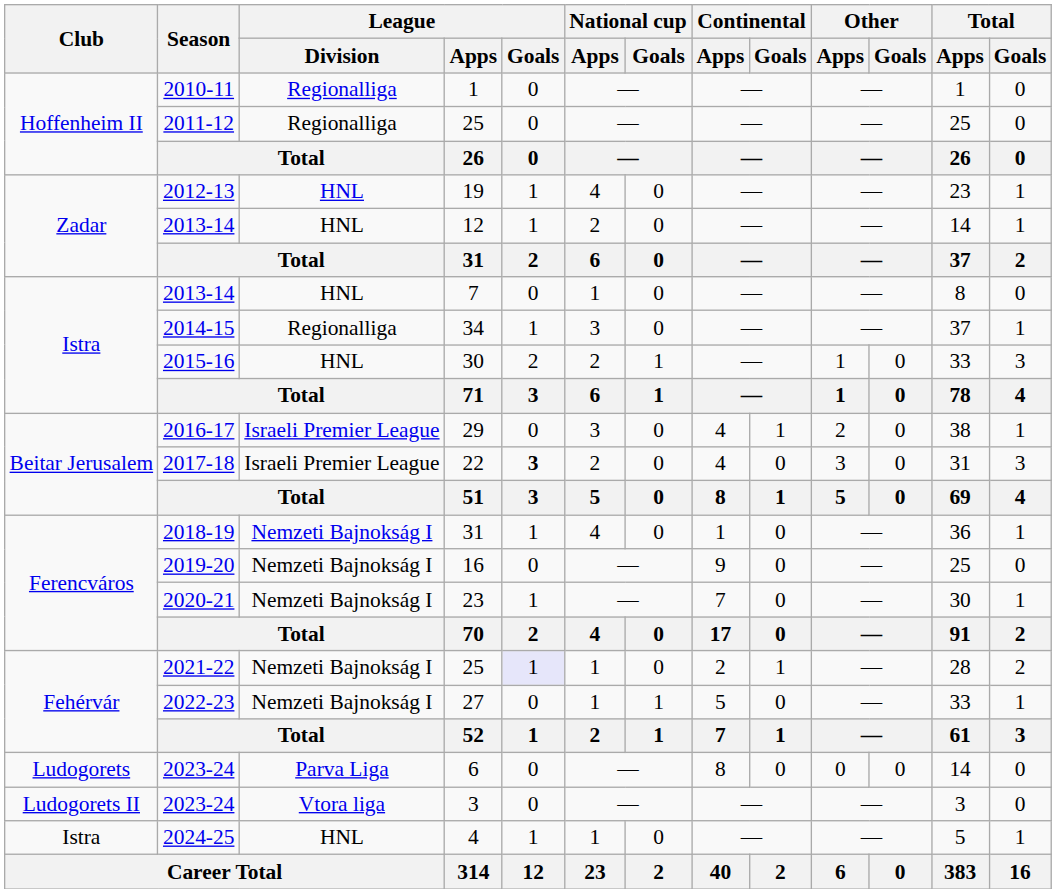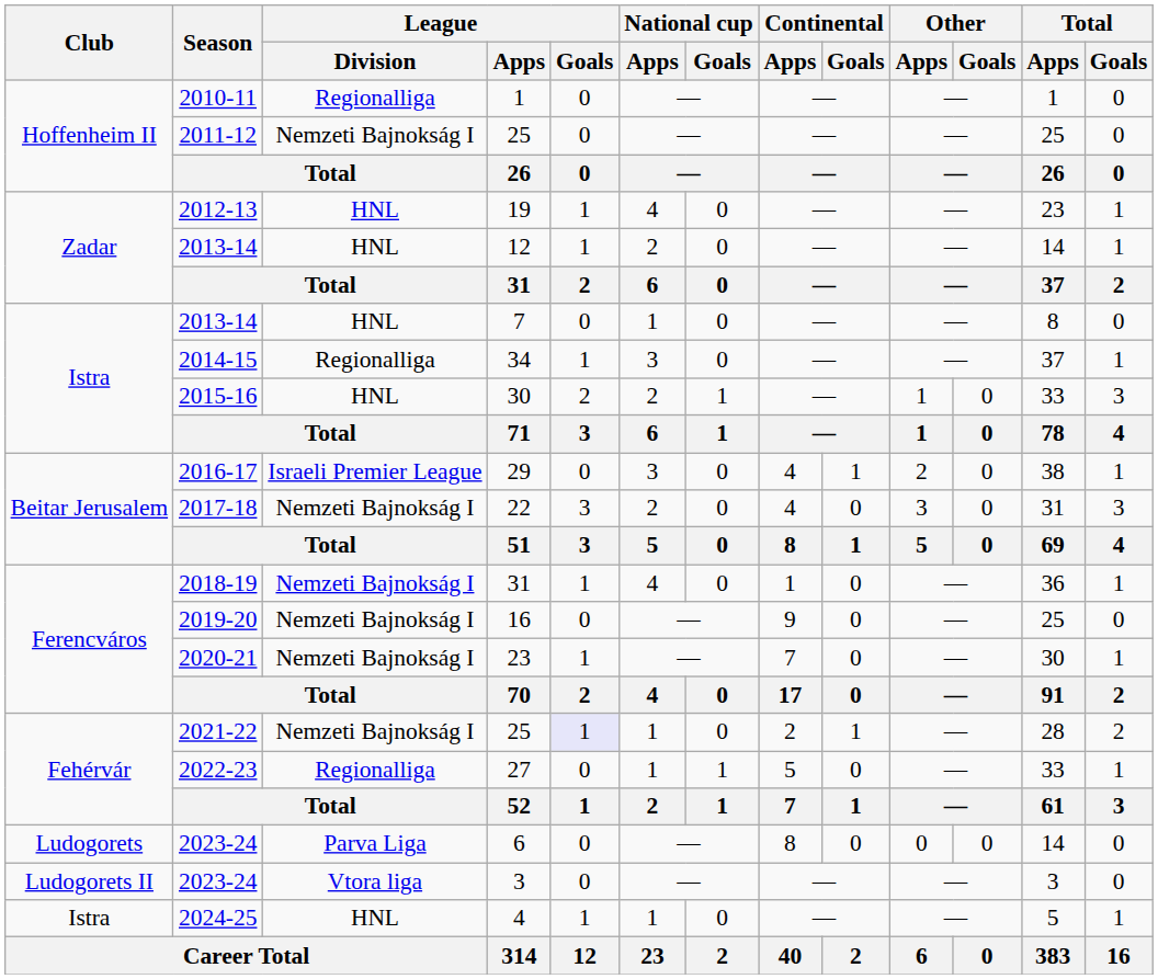2011-12 / 25 | League / Division: Regionalliga -> Nemzeti Bajnokság I
22 | League / Division: Israeli Premier League -> Nemzeti Bajnokság I
22 | League / Goals: bold -> normal
27 | League / Division: Nemzeti Bajnokság I -> Regionalliga
